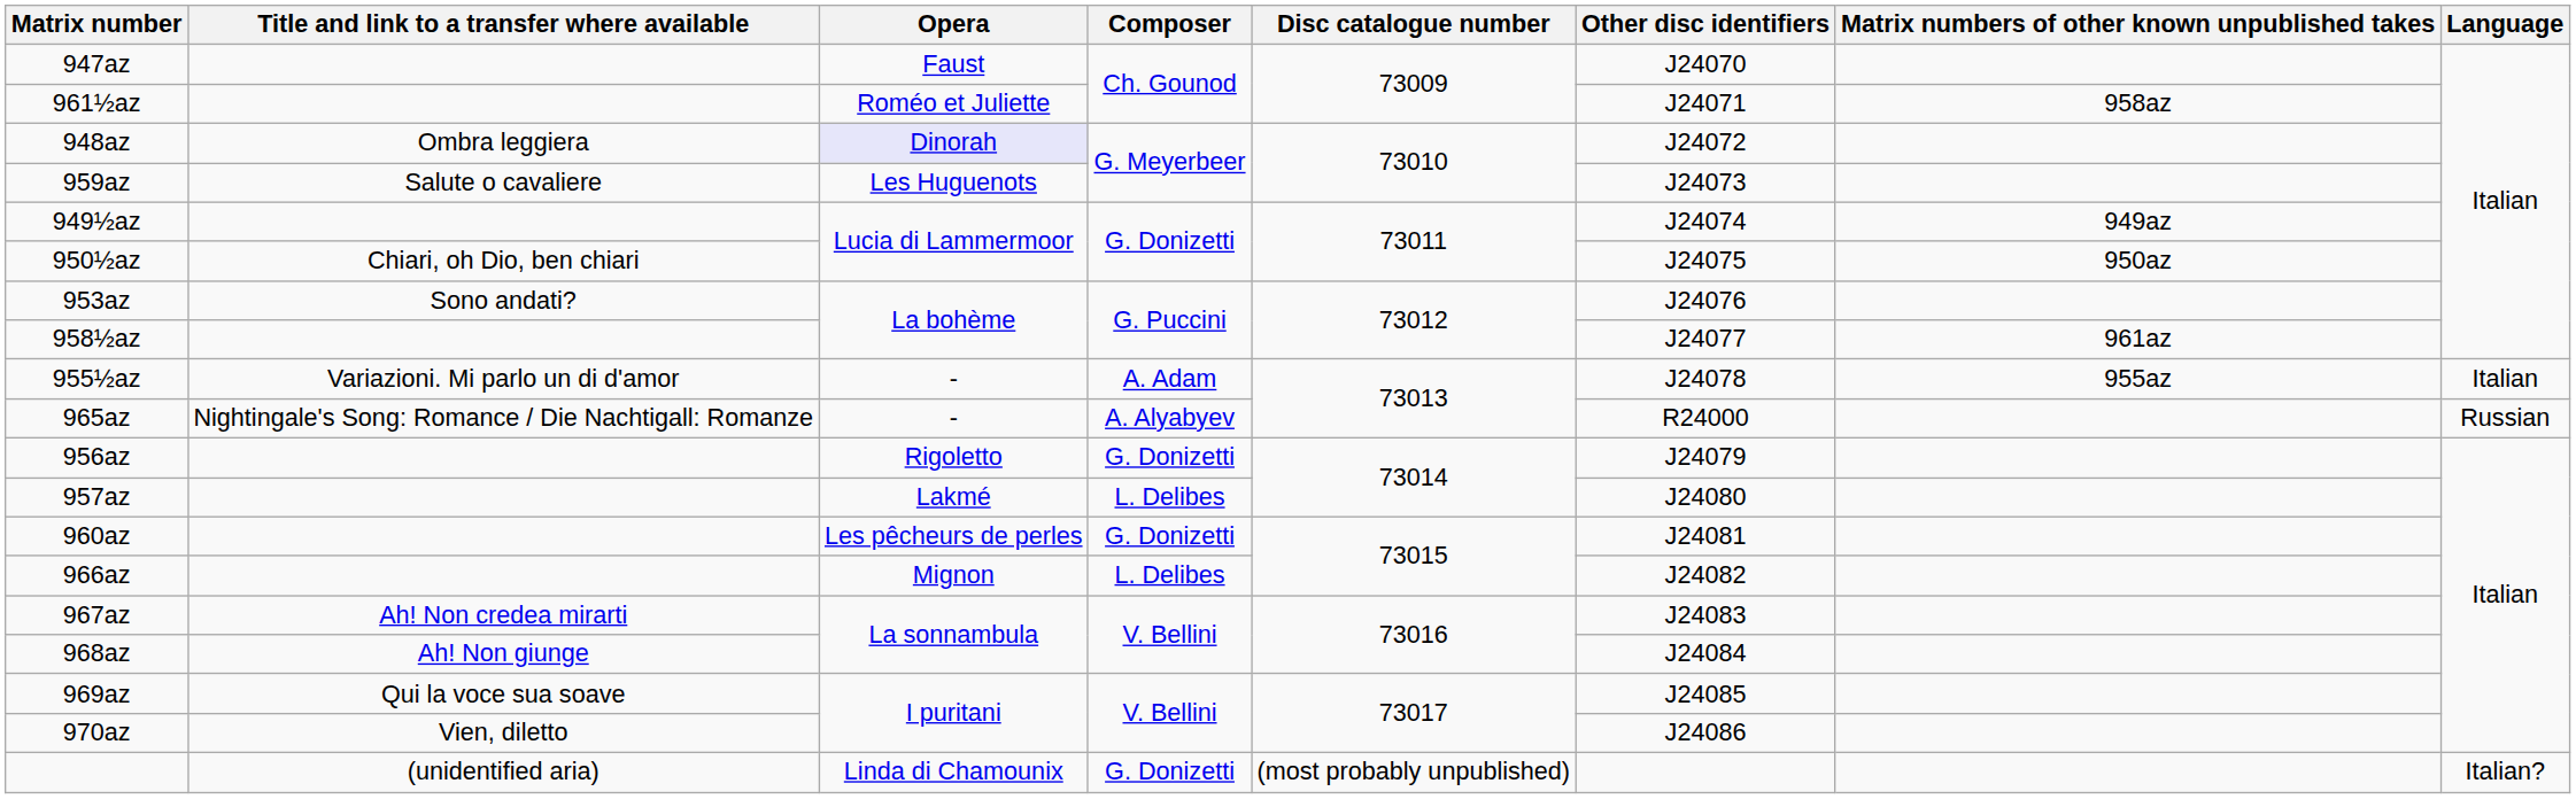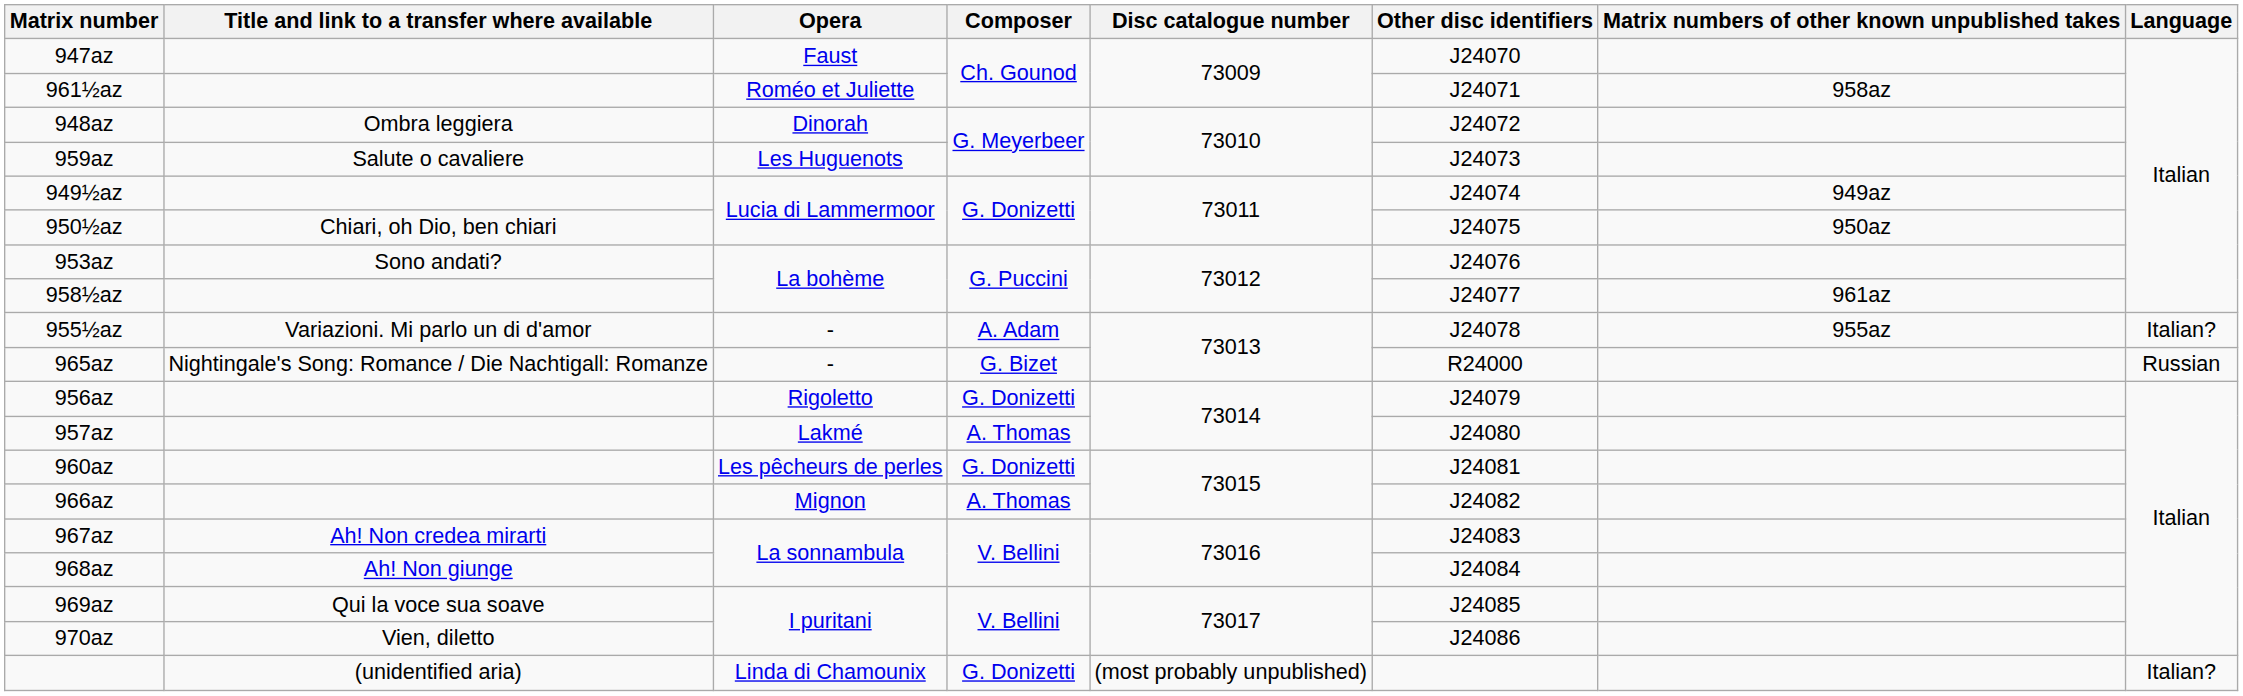948az | Opera: lavender background -> no background
955½az | Language: Italian -> Italian?
965az | Composer: A. Alyabyev -> G. Bizet
957az | Composer: L. Delibes -> A. Thomas
966az | Composer: L. Delibes -> A. Thomas
